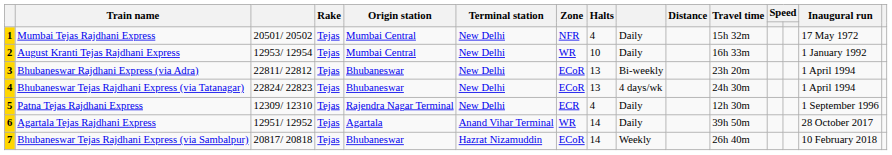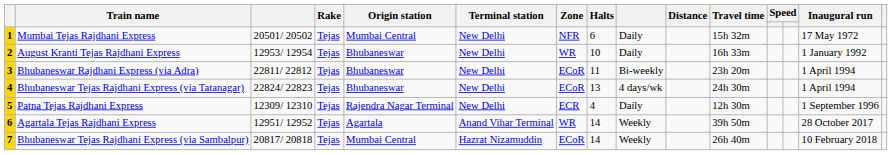Mumbai Tejas Rajdhani Express | Halts: 4 -> 6
August Kranti Tejas Rajdhani Express | Origin station: Mumbai Central -> Bhubaneswar
Bhubaneswar Rajdhani Express (via Adra) | Halts: 13 -> 11
Agartala Tejas Rajdhani Express | column 9: Daily -> Weekly
Bhubaneswar Tejas Rajdhani Express (via Sambalpur) | Origin station: Bhubaneswar -> Mumbai Central
